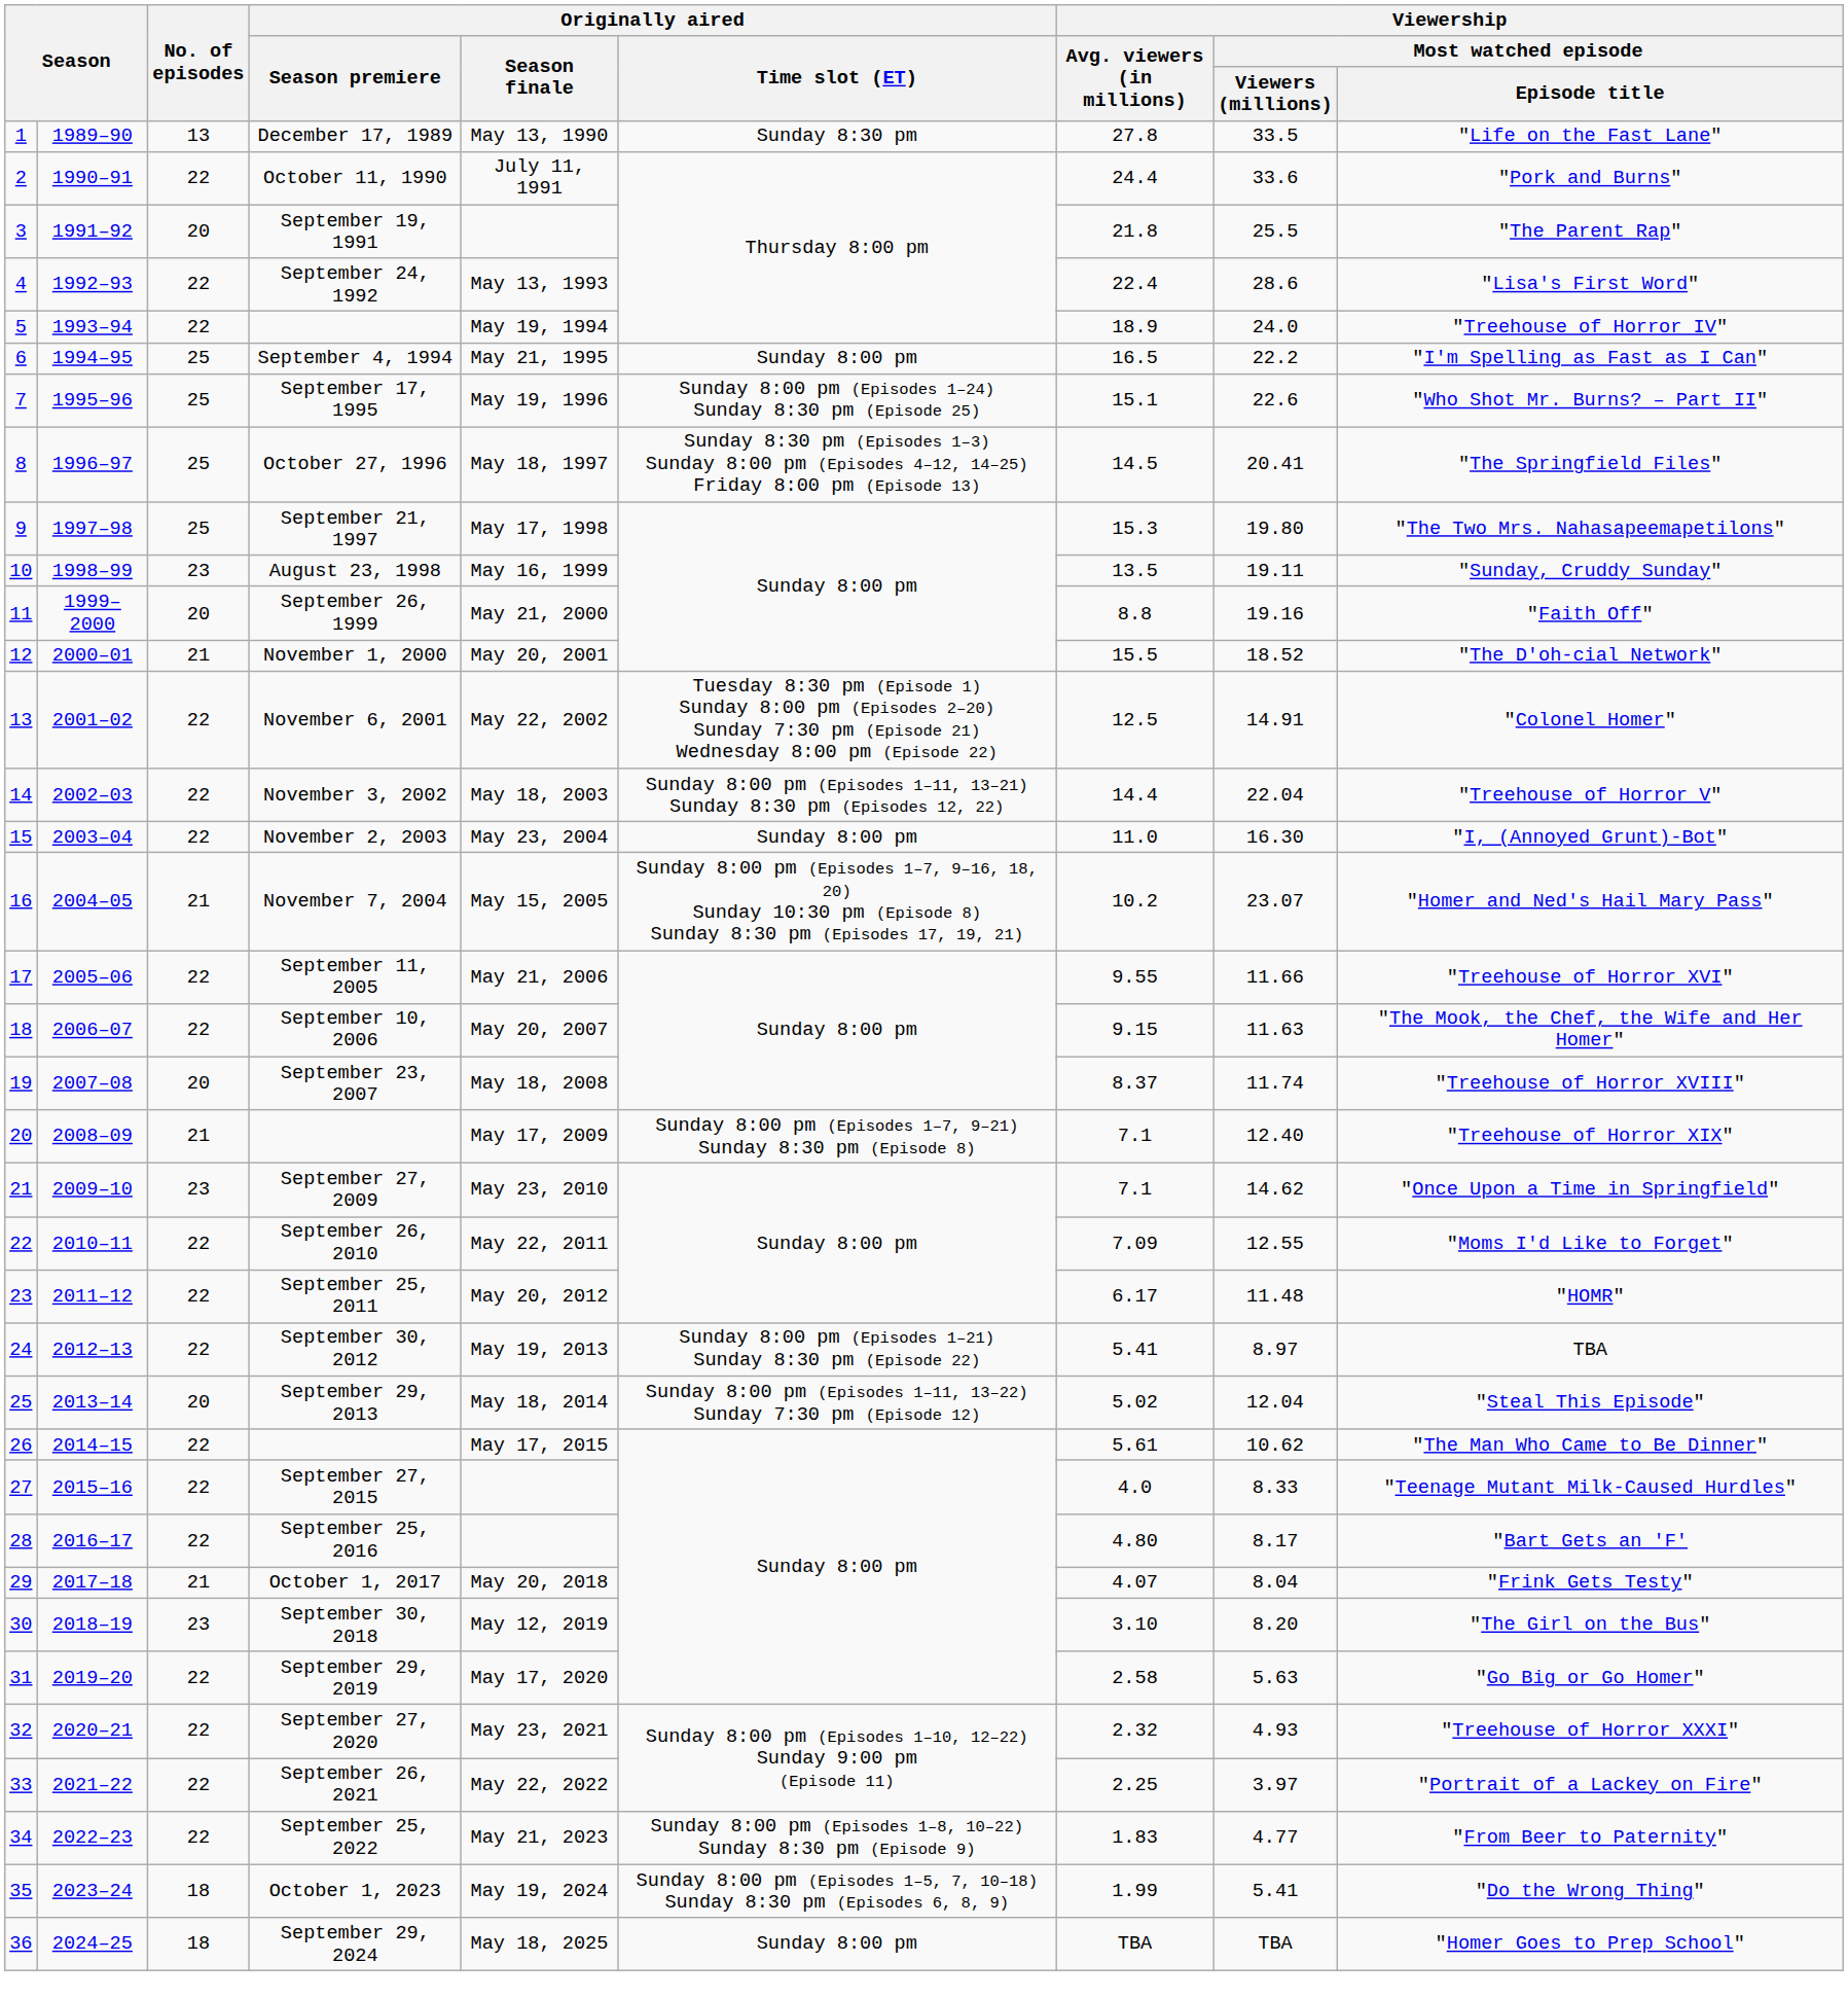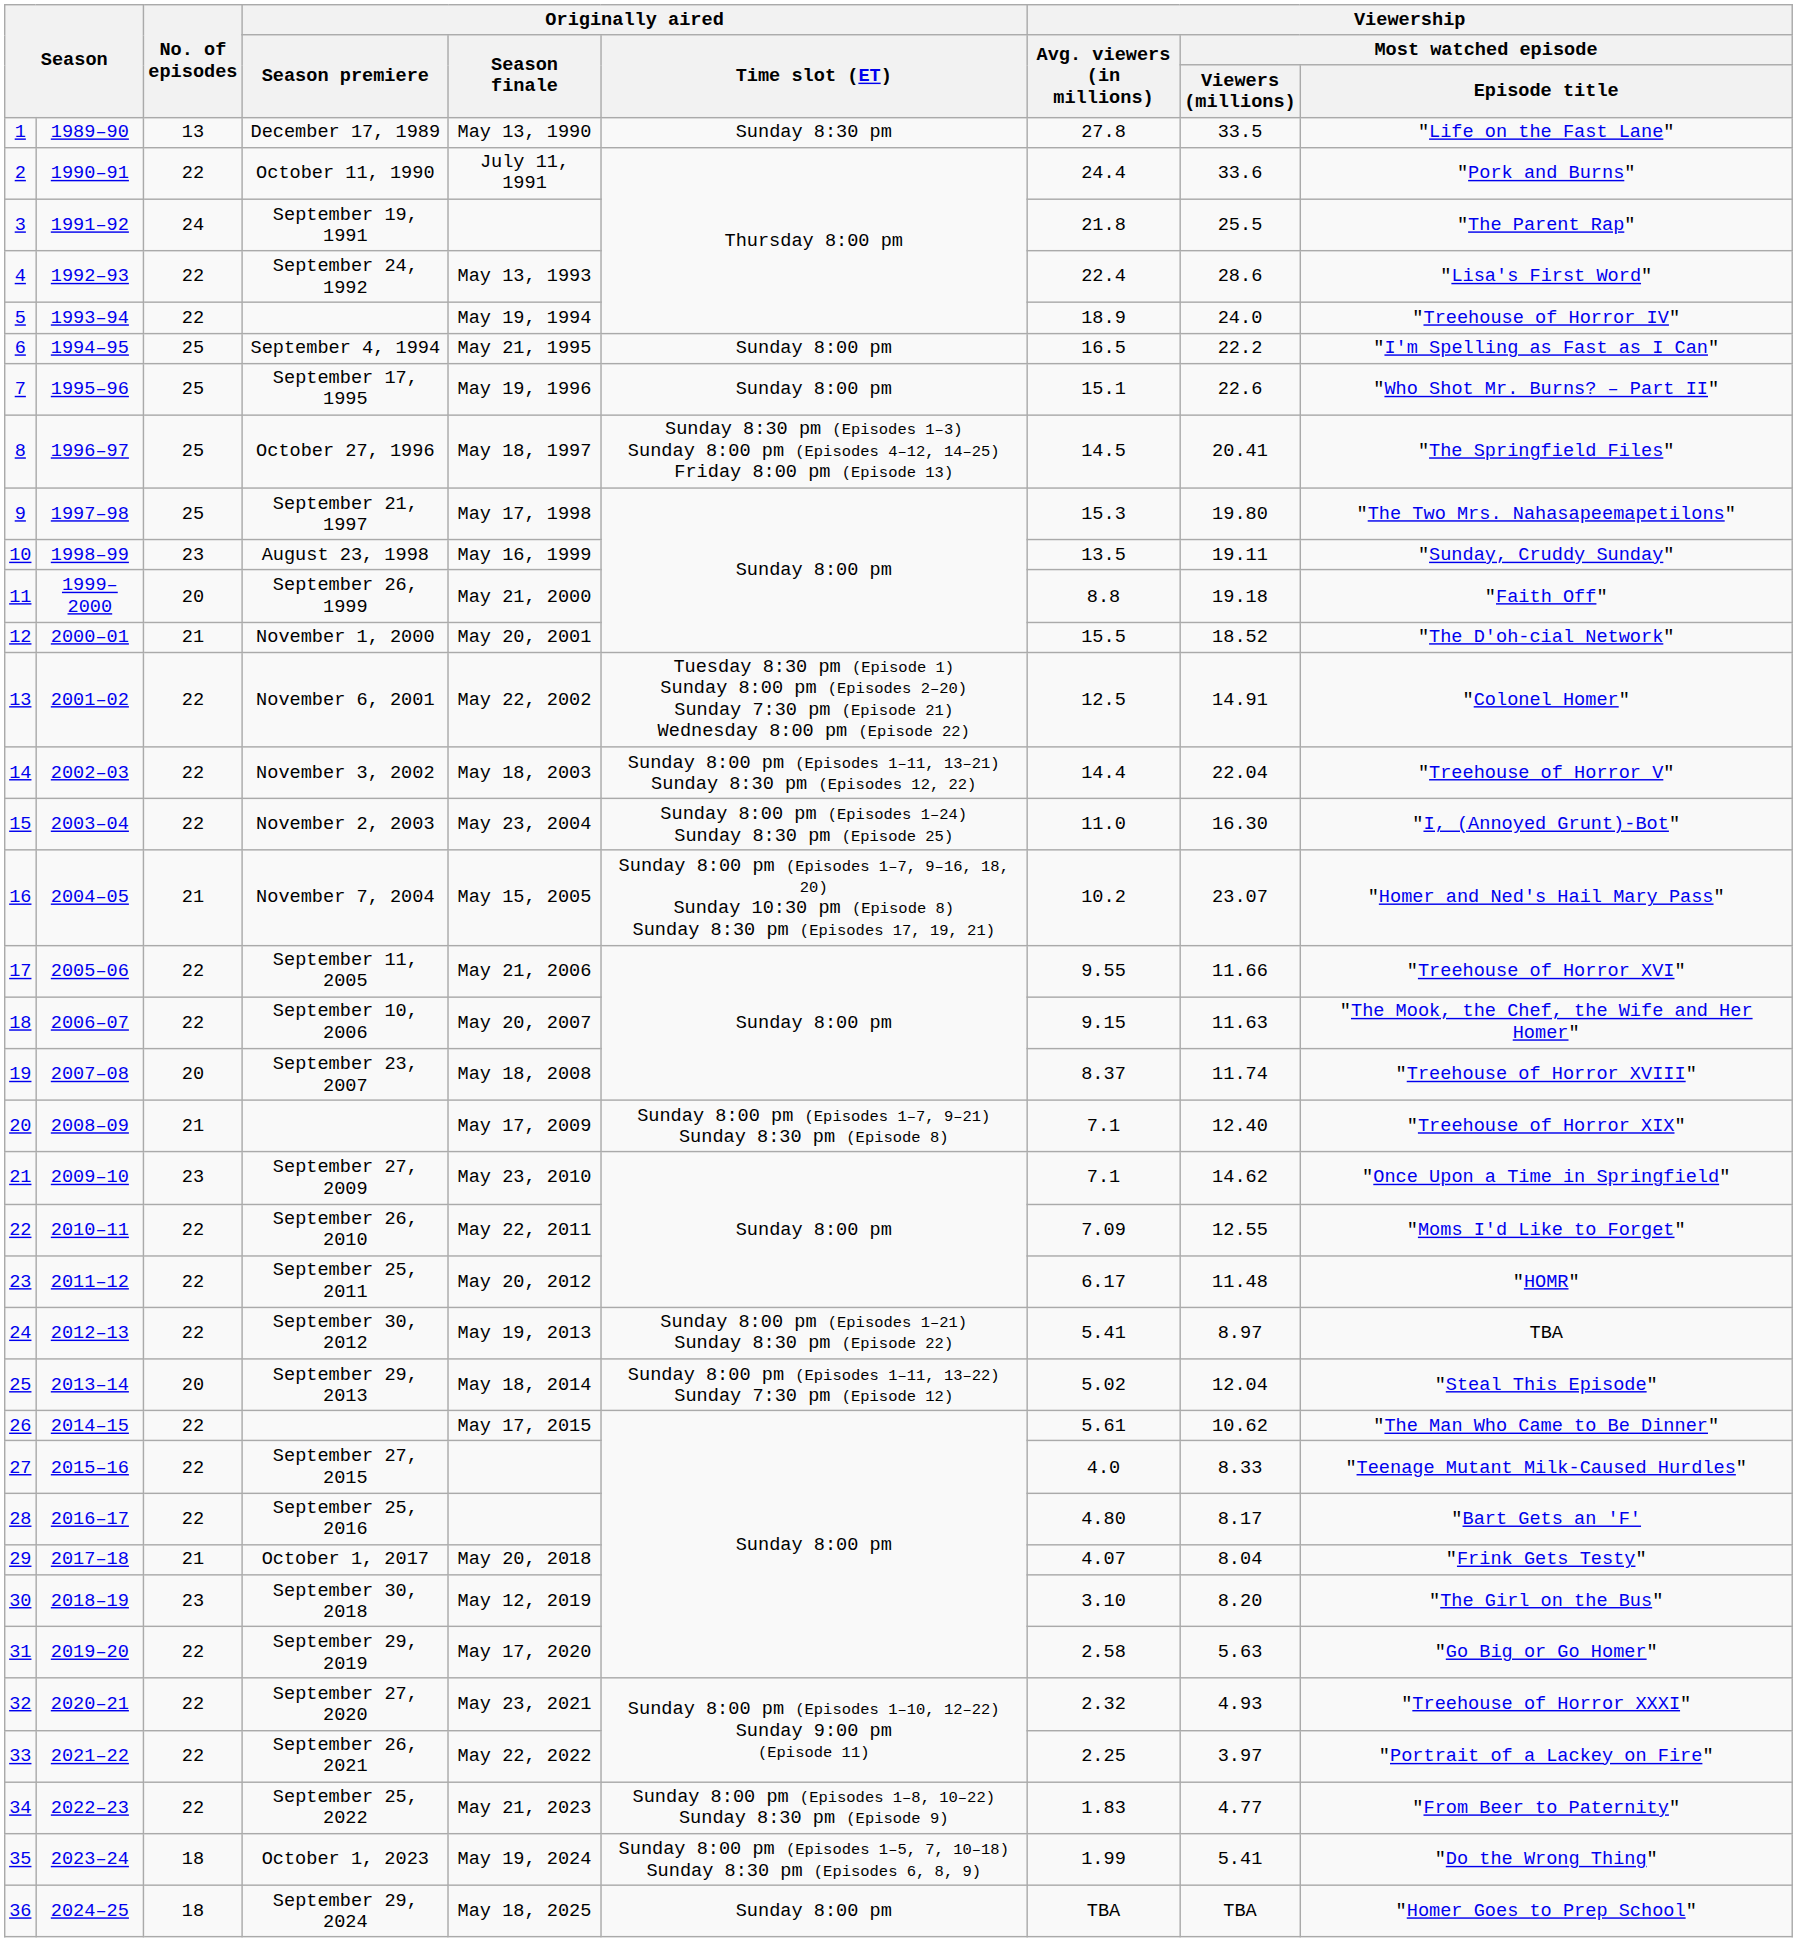September 19, 1991 | No. of episodes: 20 -> 24
September 17, 1995 | Originally aired / Time slot (ET): Sunday 8:00 pm (Episodes 1–24) Sunday 8:30 pm (Episode 25) -> Sunday 8:00 pm
September 26, 1999 | Viewership / Most watched episode / Viewers (millions): 19.16 -> 19.18
November 2, 2003 | Originally aired / Time slot (ET): Sunday 8:00 pm -> Sunday 8:00 pm (Episodes 1–24) Sunday 8:30 pm (Episode 25)
